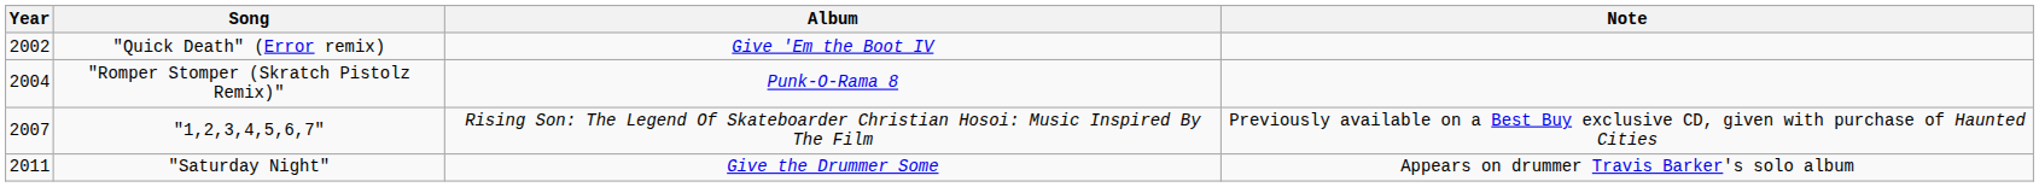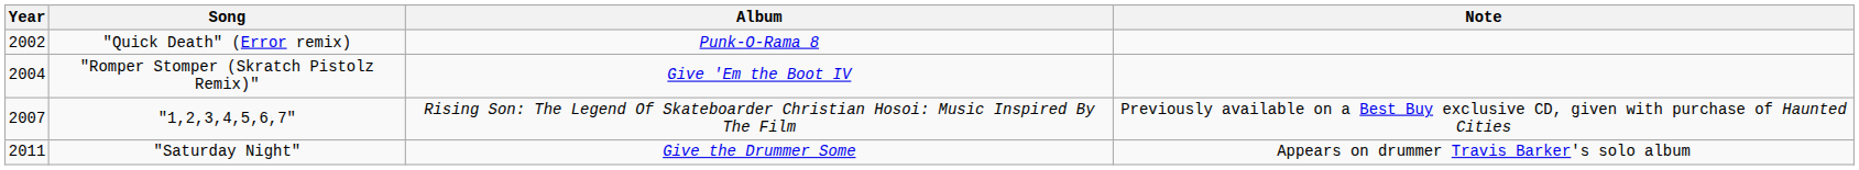"Quick Death" (Error remix) | Album: Give 'Em the Boot IV -> Punk-O-Rama 8
"Romper Stomper (Skratch Pistolz Remix)" | Album: Punk-O-Rama 8 -> Give 'Em the Boot IV
